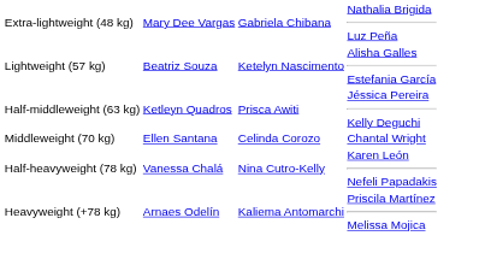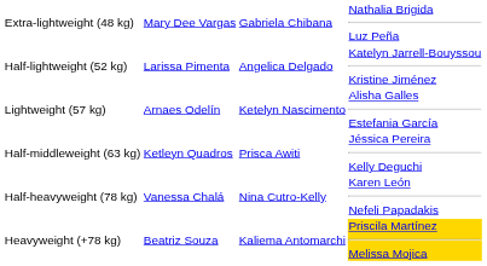+ row: Half-lightweight (52 kg) | Larissa Pimenta | Angelica Delgado | Katelyn Jarrell-Bouyssou Kristine Jiménez
Lightweight (57 kg) | column 2: Beatriz Souza -> Arnaes Odelín
- row: Middleweight (70 kg) | Ellen Santana | Celinda Corozo | Chantal Wright
Heavyweight (+78 kg) | column 2: Arnaes Odelín -> Beatriz Souza
Heavyweight (+78 kg) | column 4: no background -> gold background
